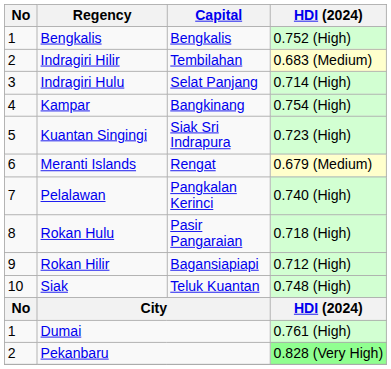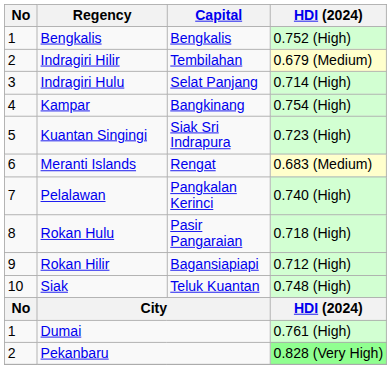Indragiri Hilir | HDI (2024): 0.683 (Medium) -> 0.679 (Medium)
Meranti Islands | HDI (2024): 0.679 (Medium) -> 0.683 (Medium)
